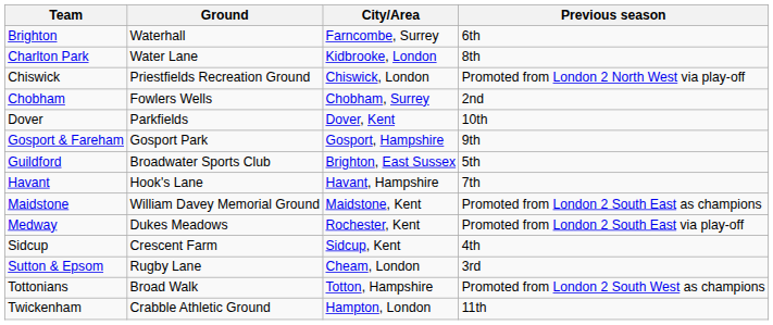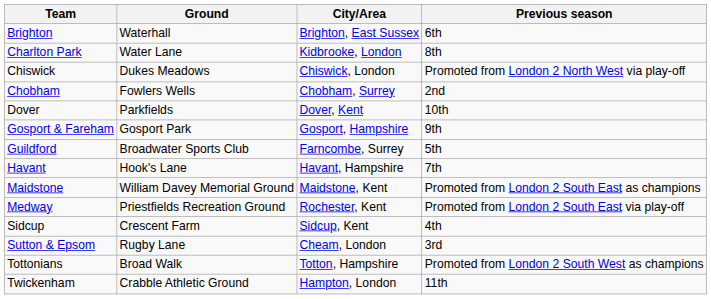Brighton | City/Area: Farncombe, Surrey -> Brighton, East Sussex
Chiswick | Ground: Priestfields Recreation Ground -> Dukes Meadows
Guildford | City/Area: Brighton, East Sussex -> Farncombe, Surrey
Medway | Ground: Dukes Meadows -> Priestfields Recreation Ground
